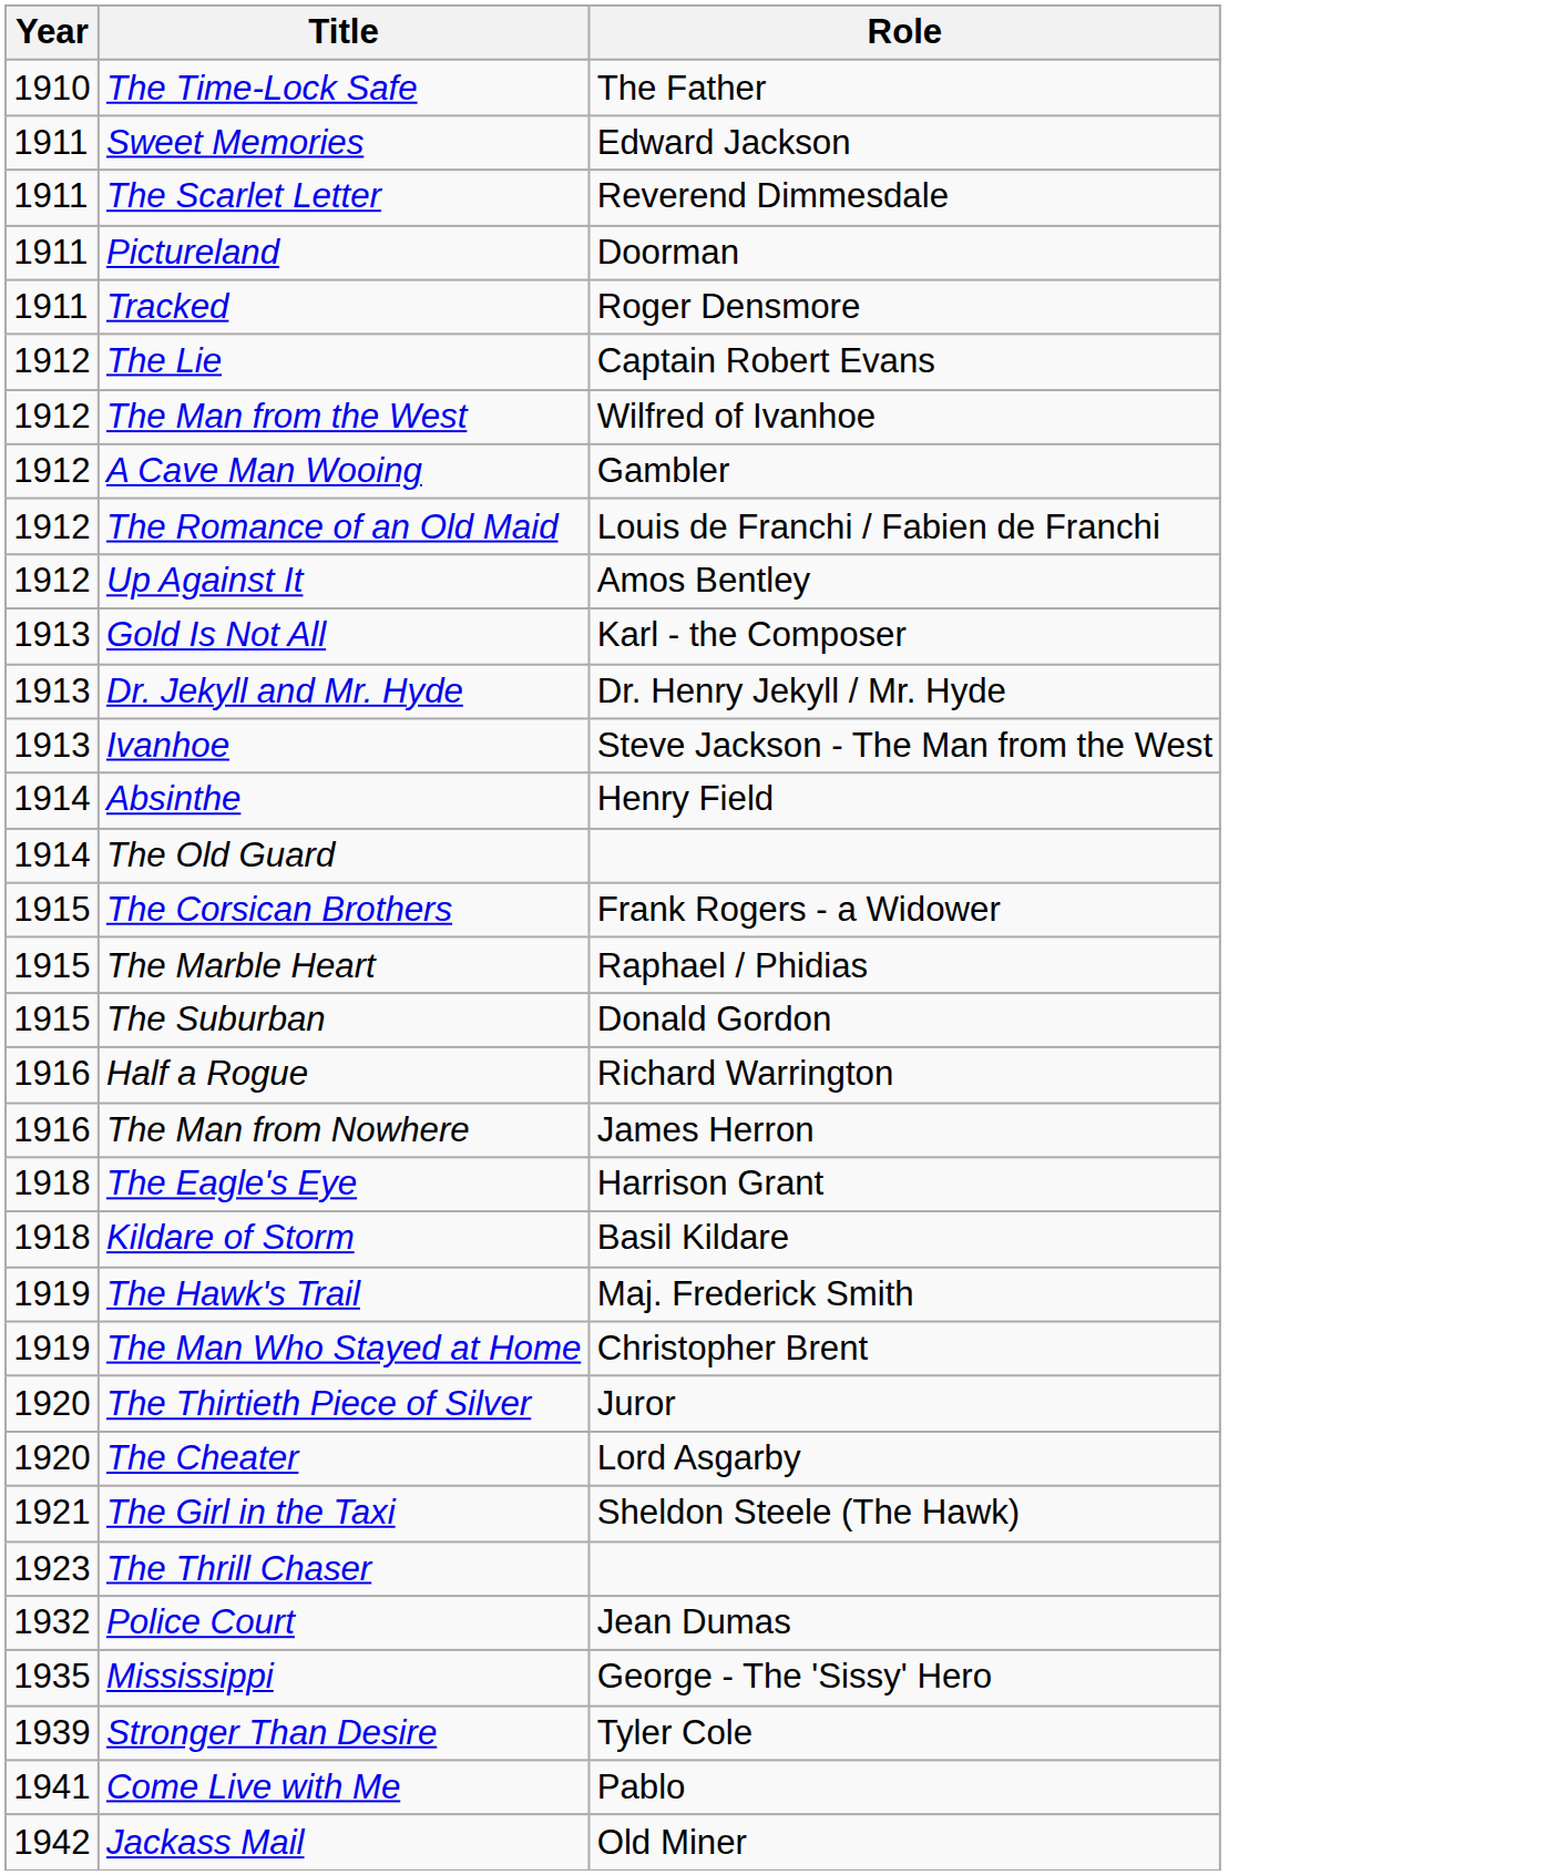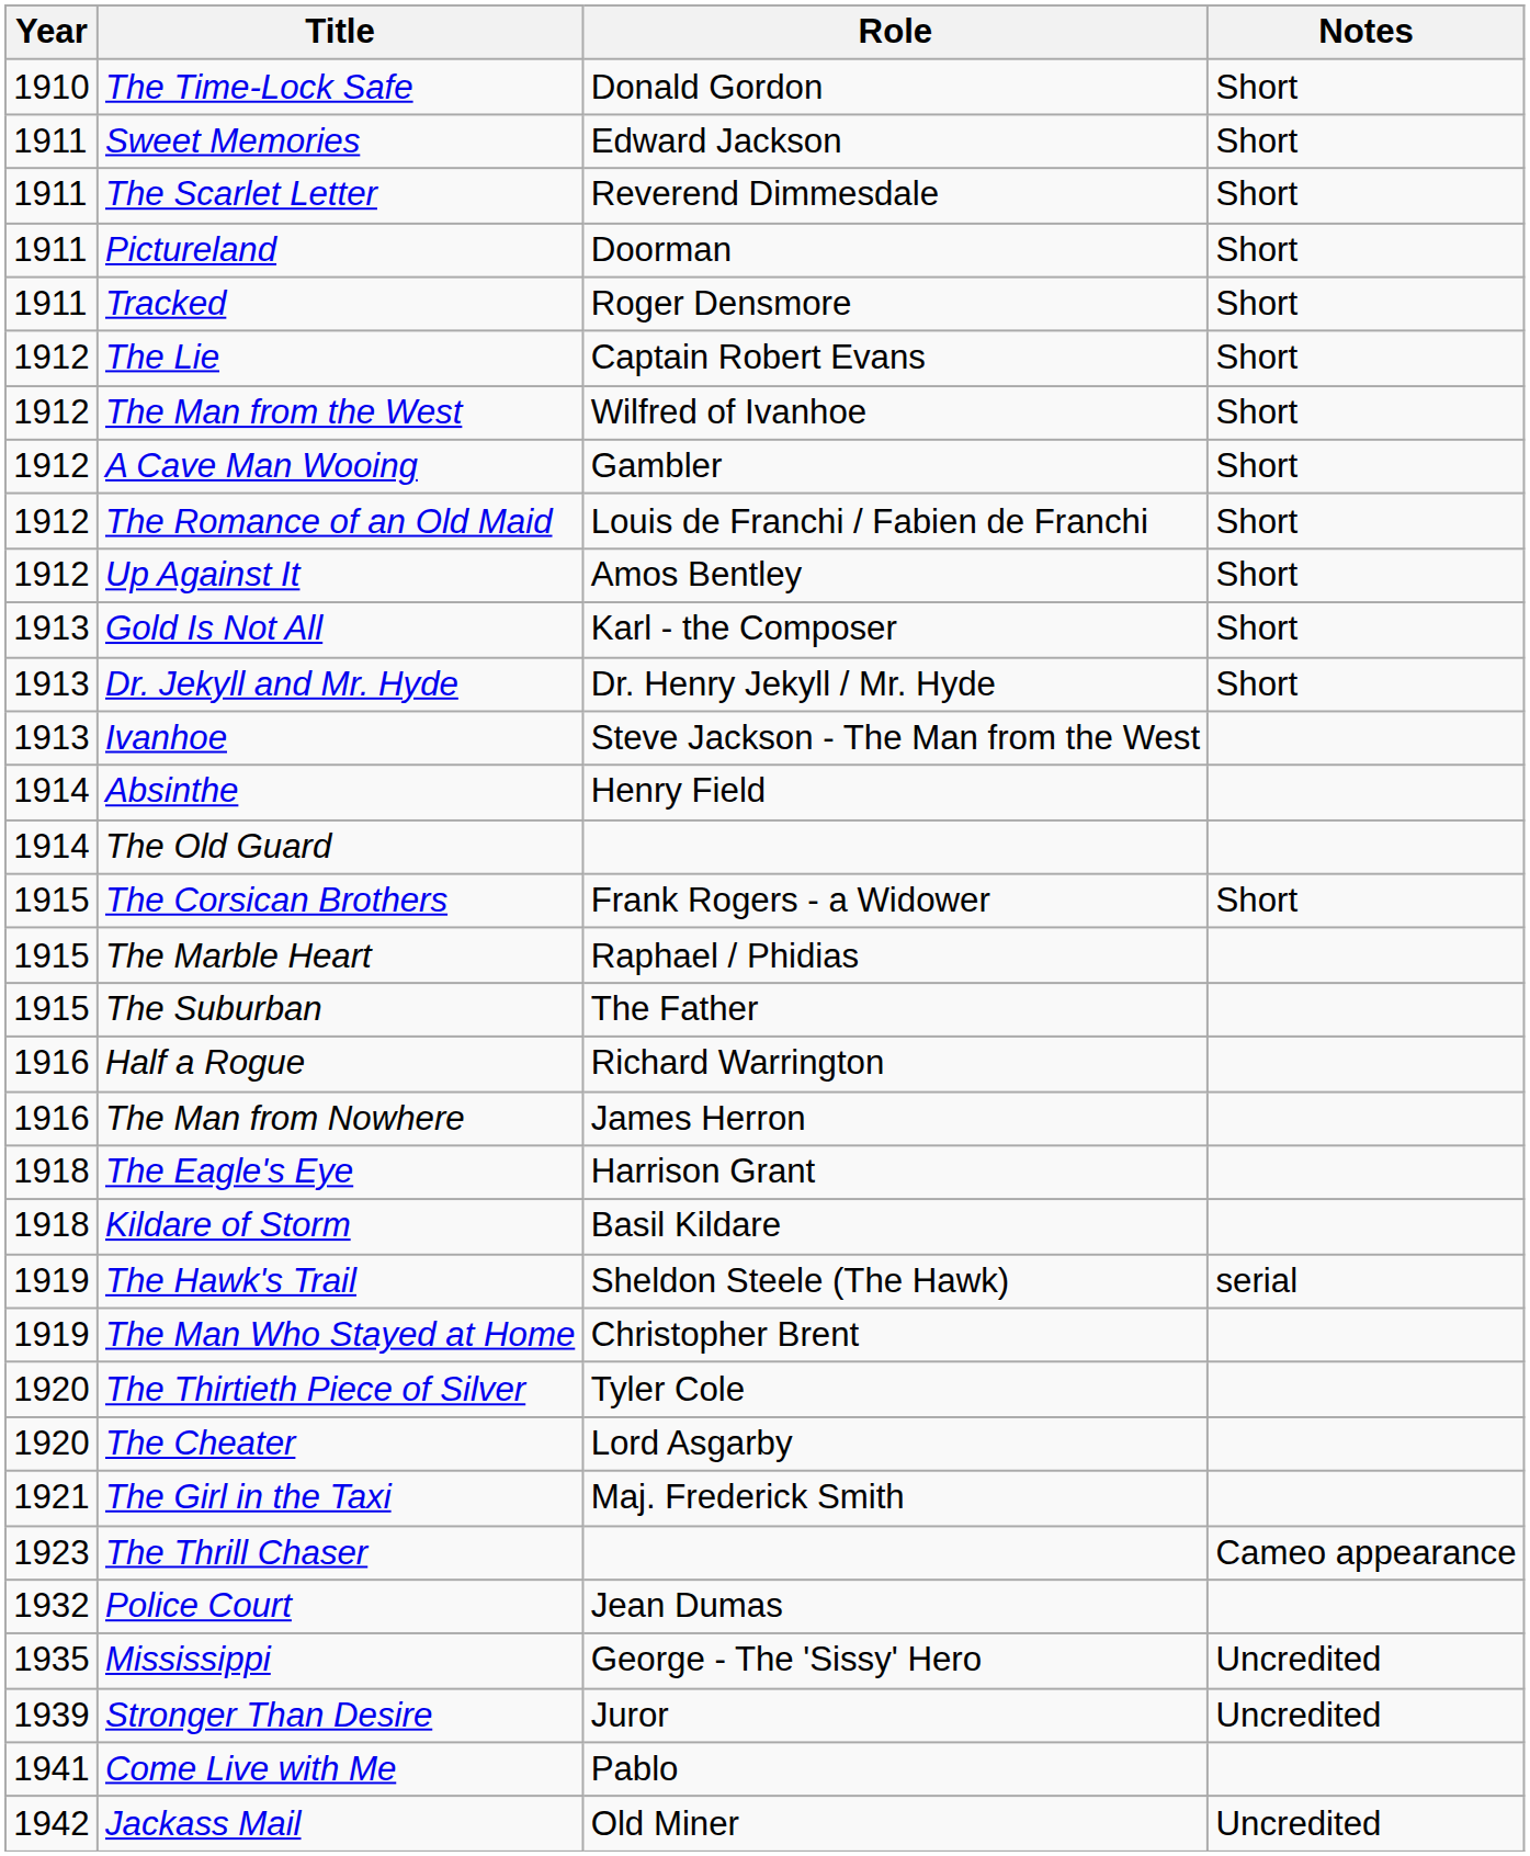+ column: Notes | Short | Short | Short | Short | Short | Short | Short | Short | Short | Short | Short | Short | Short | serial | Cameo appearance | Uncredited | Uncredited | Uncredited
The Time-Lock Safe | Role: The Father -> Donald Gordon
The Suburban | Role: Donald Gordon -> The Father
The Hawk's Trail | Role: Maj. Frederick Smith -> Sheldon Steele (The Hawk)
The Thirtieth Piece of Silver | Role: Juror -> Tyler Cole
The Girl in the Taxi | Role: Sheldon Steele (The Hawk) -> Maj. Frederick Smith
Stronger Than Desire | Role: Tyler Cole -> Juror
